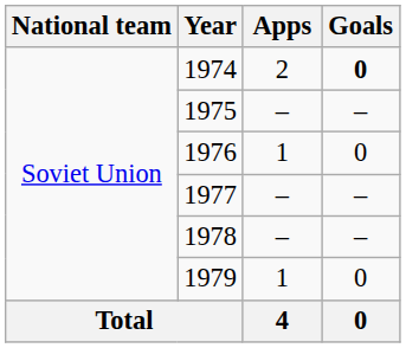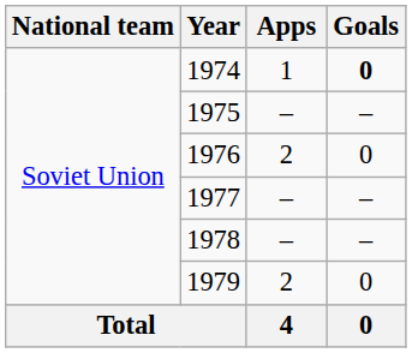1974 | Apps: 2 -> 1
1976 | Apps: 1 -> 2
1979 | Apps: 1 -> 2
